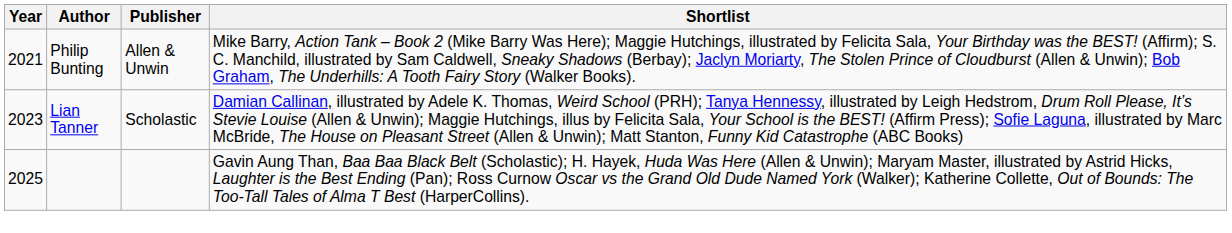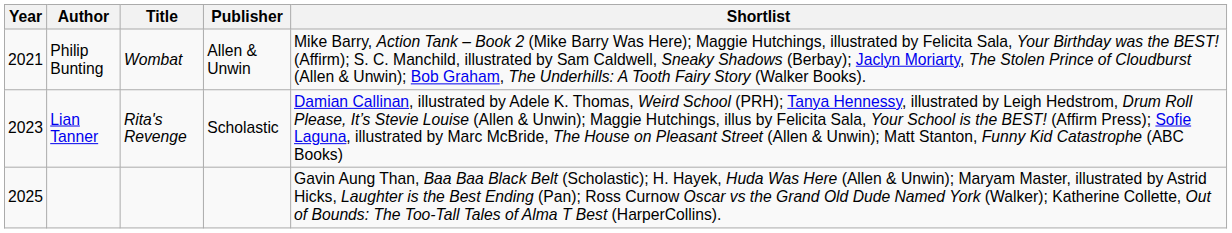+ column: Title | Wombat | Rita's Revenge
